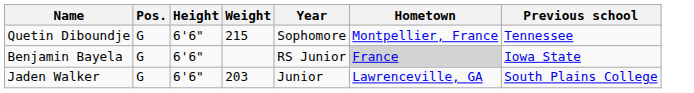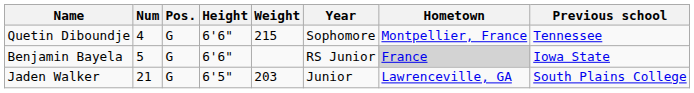+ column: Num | 4 | 5 | 21
Jaden Walker | Height: 6'6" -> 6'5"
